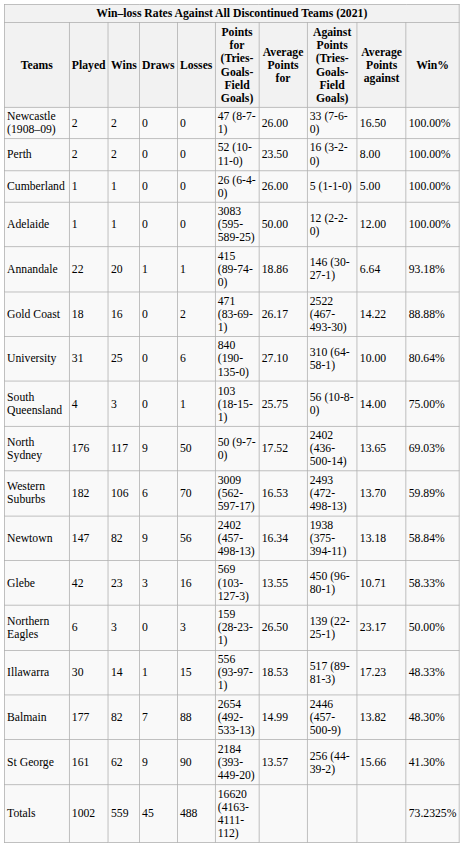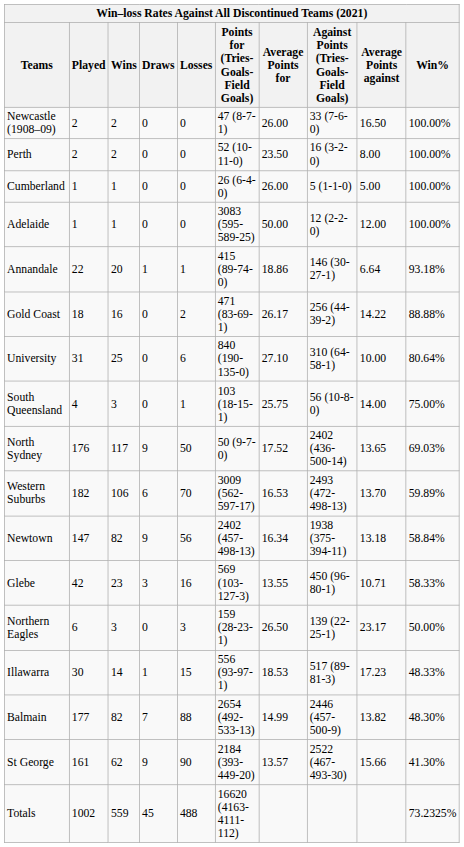Gold Coast | Against Points (Tries-Goals-Field Goals): 2522 (467-493-30) -> 256 (44-39-2)
St George | Against Points (Tries-Goals-Field Goals): 256 (44-39-2) -> 2522 (467-493-30)
